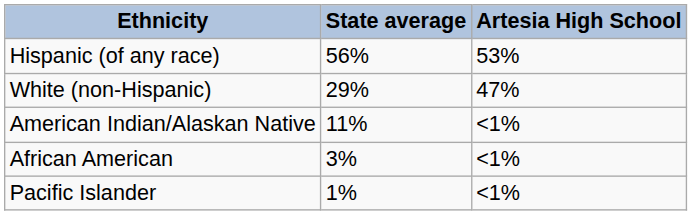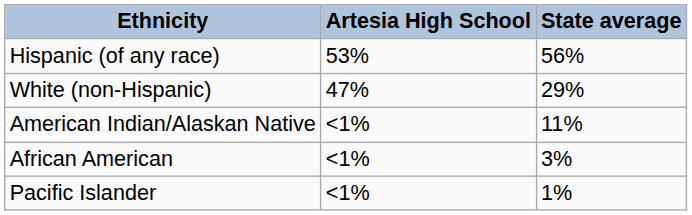columns swapped: Artesia High School <-> State average
